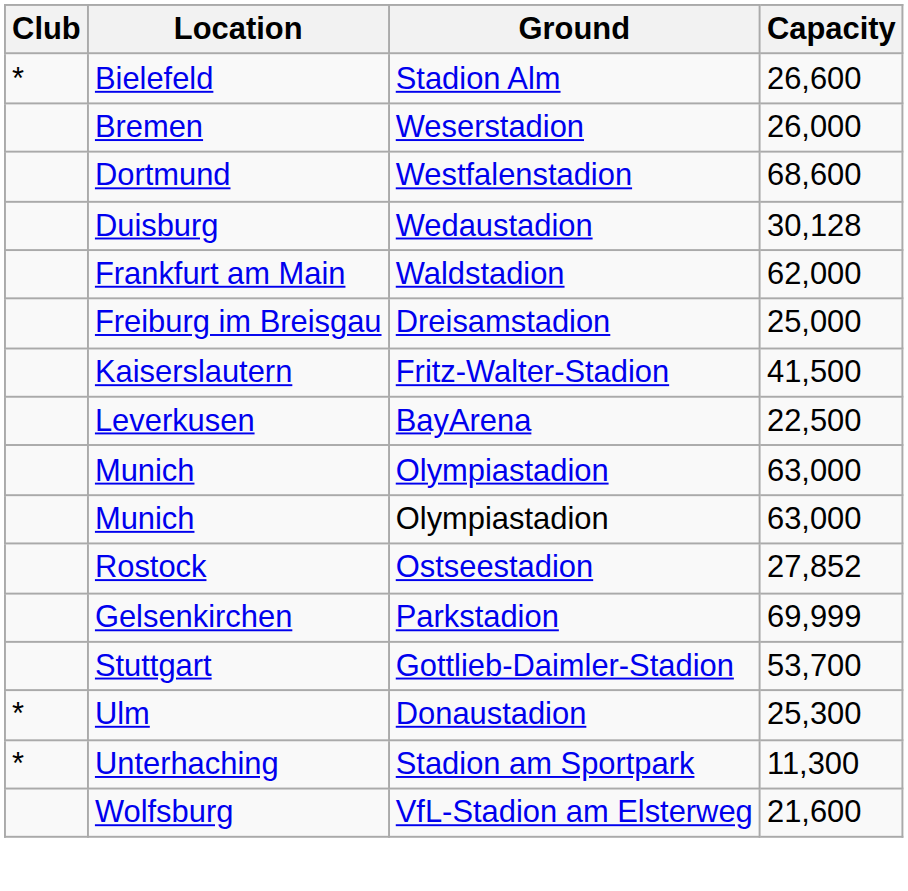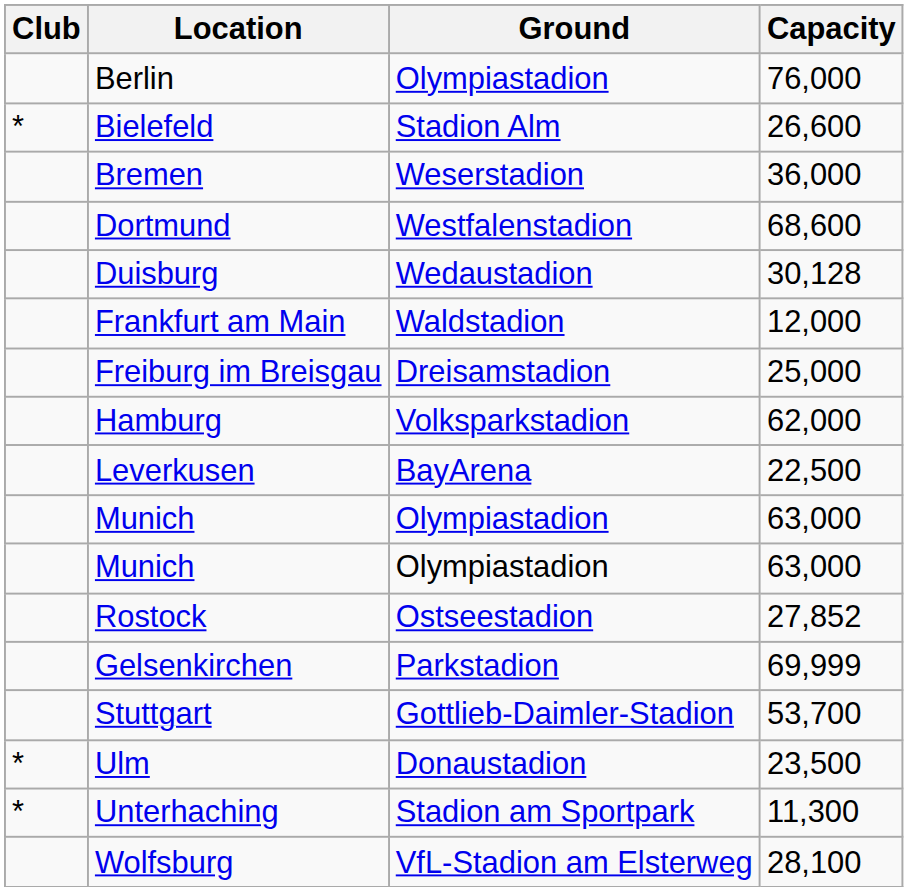+ row: Berlin | Olympiastadion | 76,000
Bremen | Capacity: 26,000 -> 36,000
Frankfurt am Main | Capacity: 62,000 -> 12,000
+ row: Hamburg | Volksparkstadion | 62,000
- row: Kaiserslautern | Fritz-Walter-Stadion | 41,500
Ulm | Capacity: 25,300 -> 23,500
Wolfsburg | Capacity: 21,600 -> 28,100
